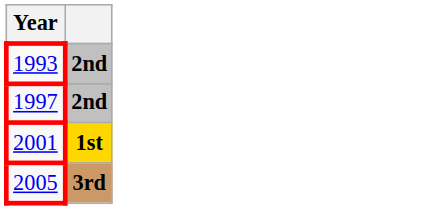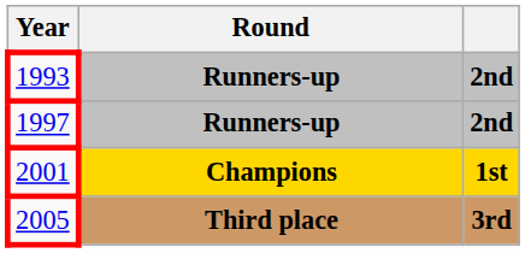+ column: Round | Runners-up | Runners-up | Champions | Third place
